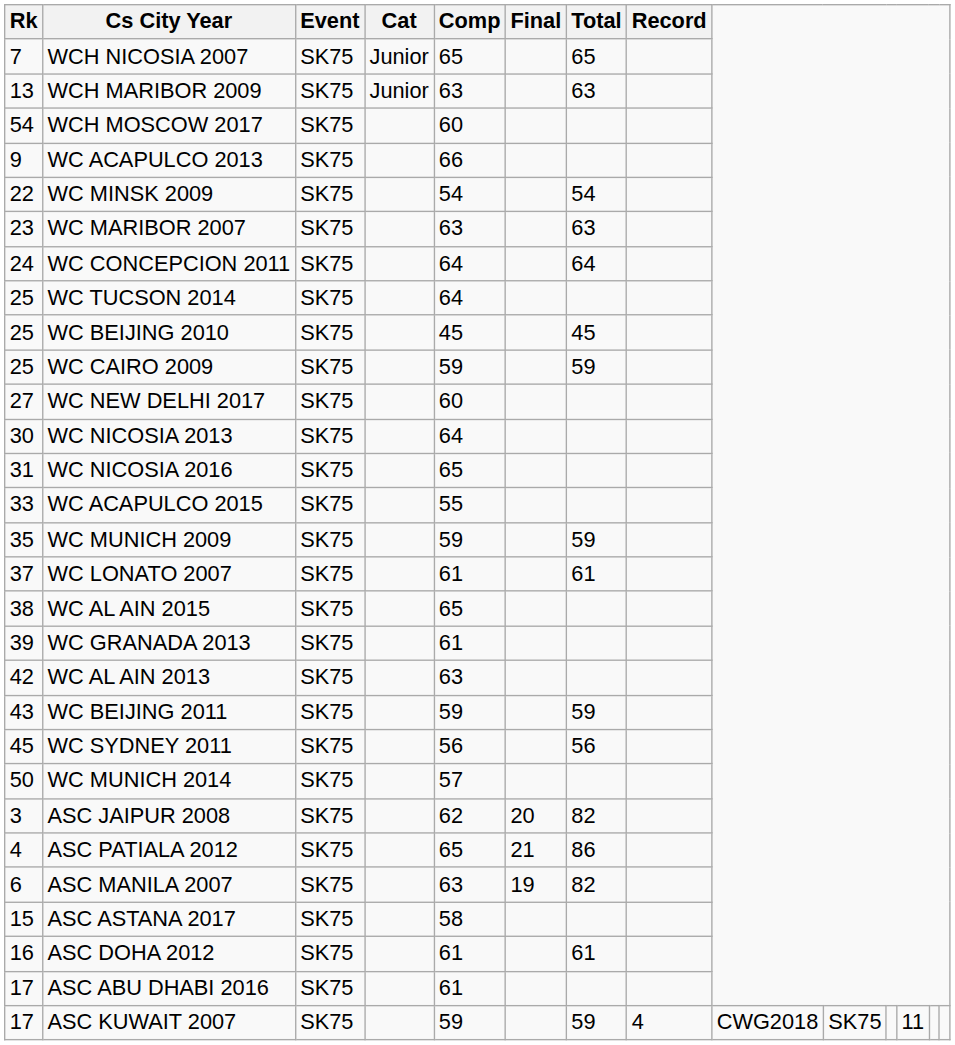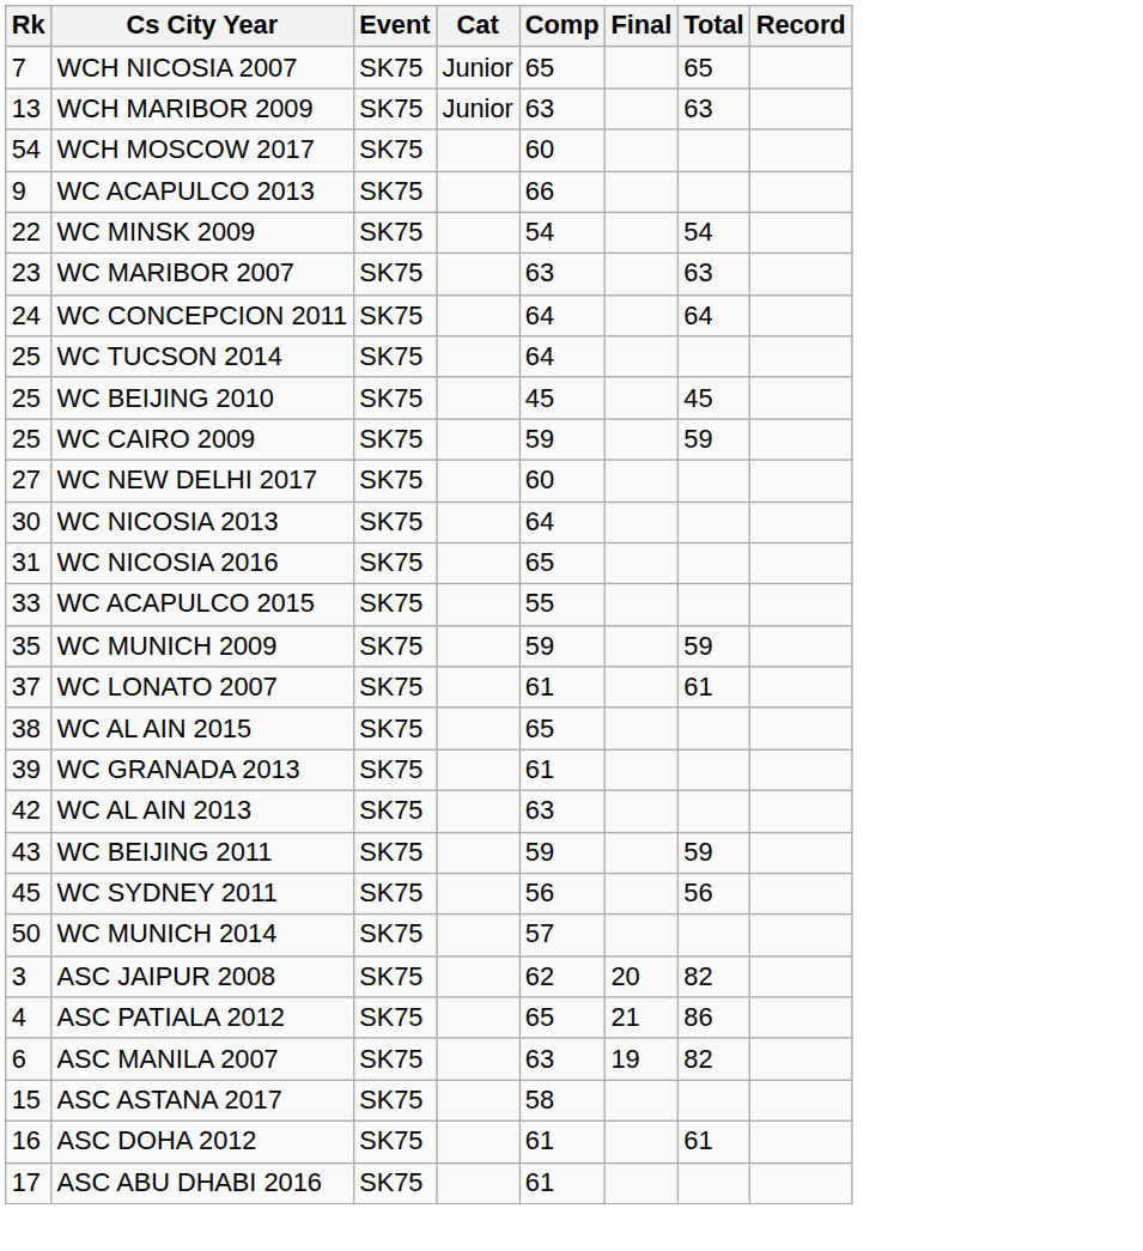- row: 17 | ASC KUWAIT 2007 | SK75 | 59 | 59 | 4 | CWG2018 | SK75 | 11
